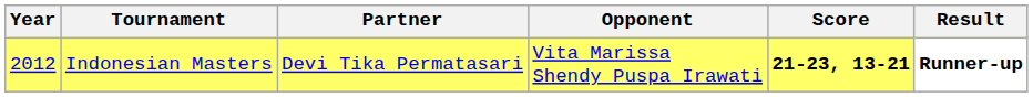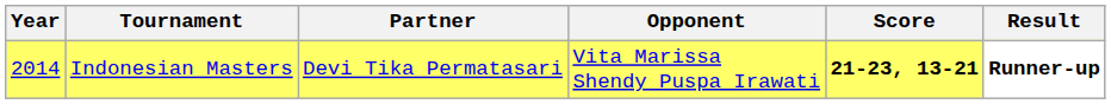Indonesian Masters | Year: 2012 -> 2014
